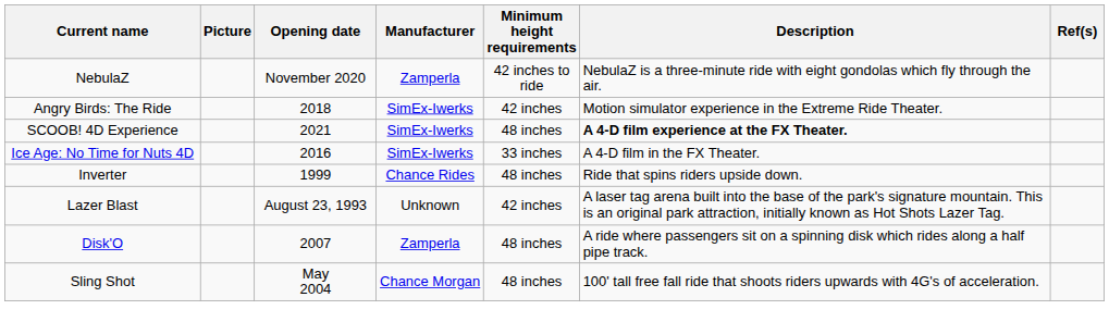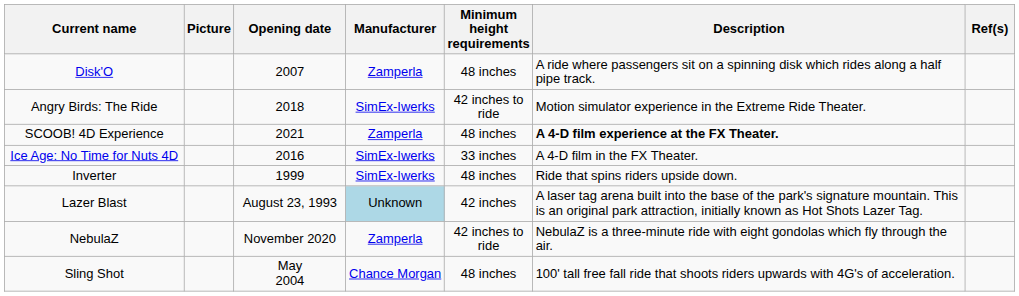rows swapped: Disk'O <-> NebulaZ
Angry Birds: The Ride | Minimum height requirements: 42 inches -> 42 inches to ride
SCOOB! 4D Experience | Manufacturer: SimEx-Iwerks -> Zamperla
Inverter | Manufacturer: Chance Rides -> SimEx-Iwerks
Lazer Blast | Manufacturer: no background -> lightblue background
